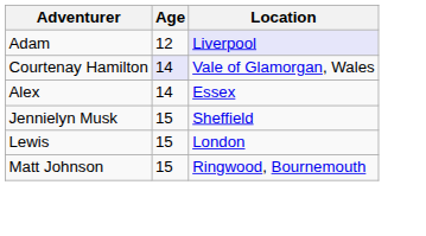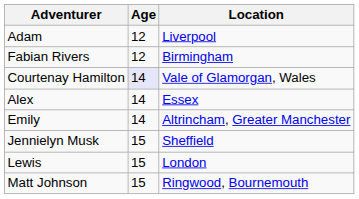Adam | Location: lavender background -> no background
+ row: Fabian Rivers | 12 | Birmingham
+ row: Emily | 14 | Altrincham, Greater Manchester
